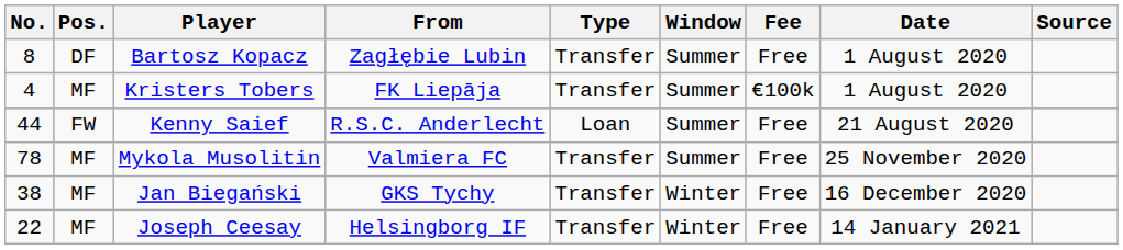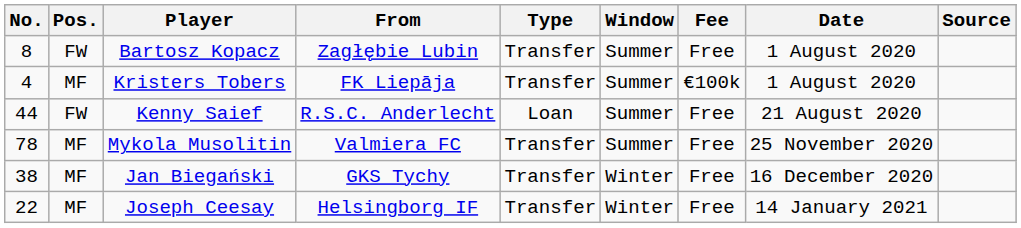Bartosz Kopacz | Pos.: DF -> FW
